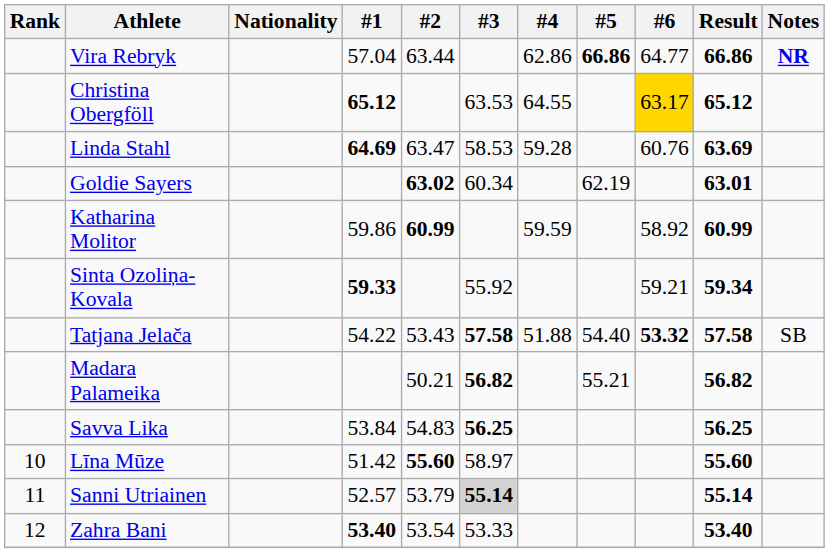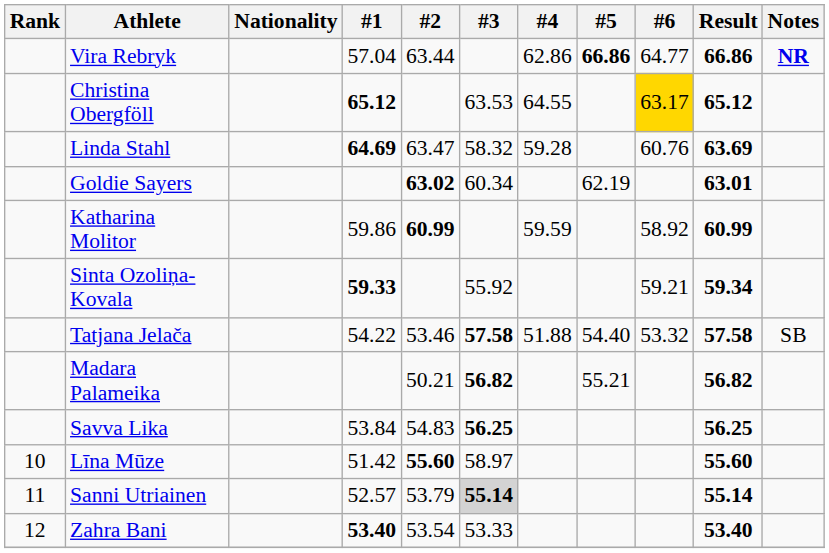Linda Stahl | #3: 58.53 -> 58.32
Tatjana Jelača | #2: 53.43 -> 53.46
Tatjana Jelača | #6: bold -> normal
